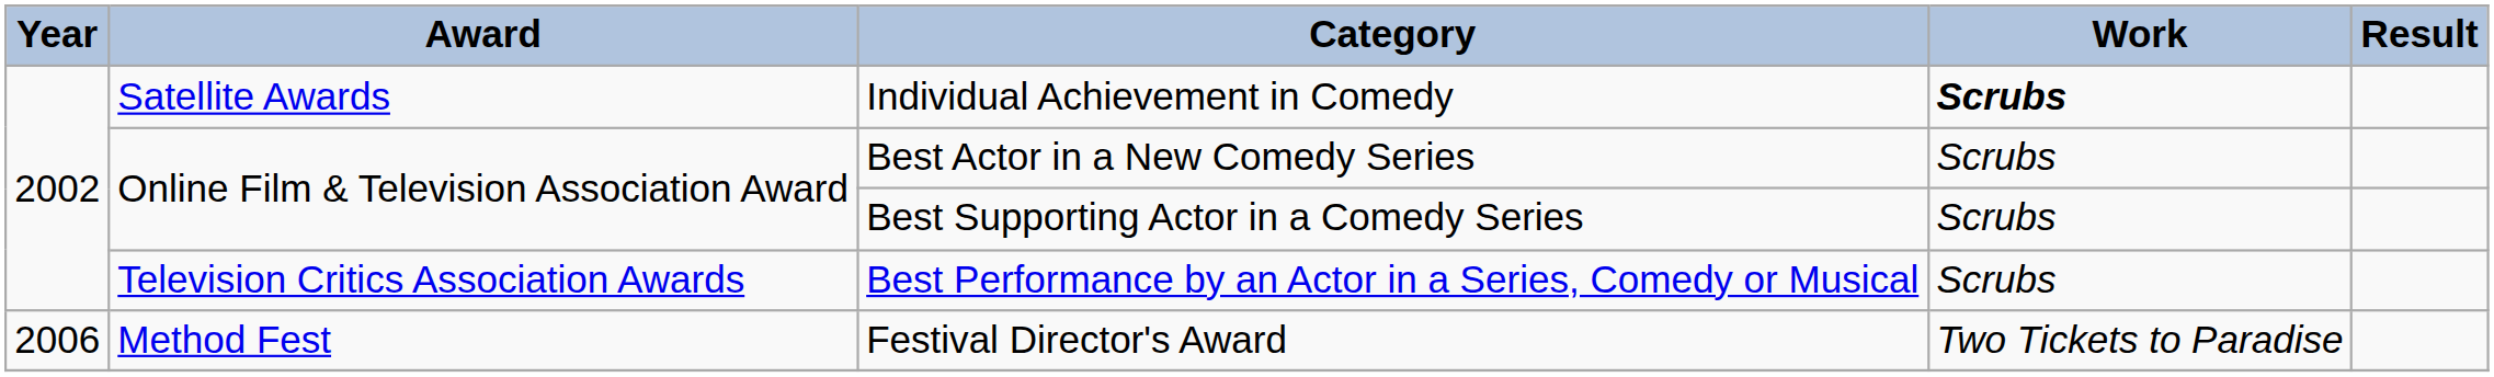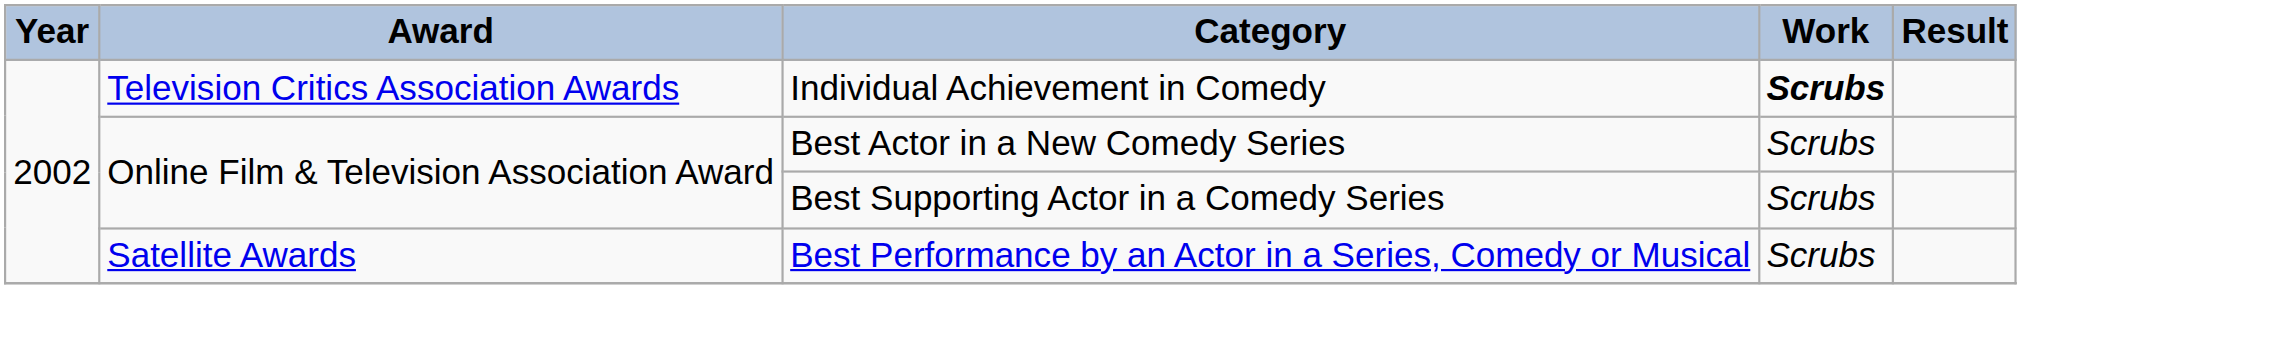Individual Achievement in Comedy | Award: Satellite Awards -> Television Critics Association Awards
Best Performance by an Actor in a Series, Comedy or Musical | Award: Television Critics Association Awards -> Satellite Awards
- row: 2006 | Method Fest | Festival Director's Award | Two Tickets to Paradise
